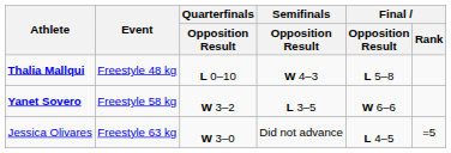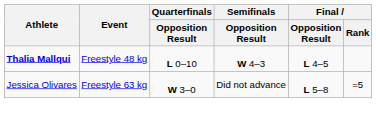Thalia Mallqui | Final / Opposition Result: L 5–8 -> L 4–5
- row: Yanet Sovero | Freestyle 58 kg | W 3–2 | L 3–5 | W 6–6
Jessica Olivares | Final / Opposition Result: L 4–5 -> L 5–8
